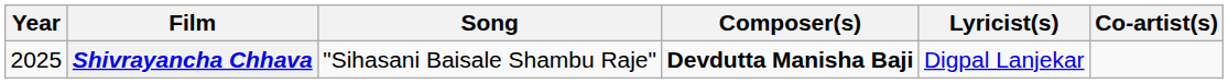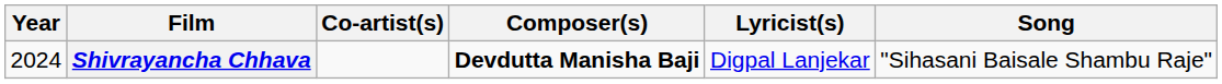columns swapped: Song <-> Co-artist(s)
Shivrayancha Chhava | Year: 2025 -> 2024
